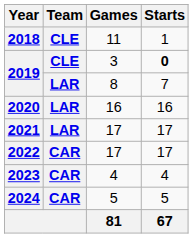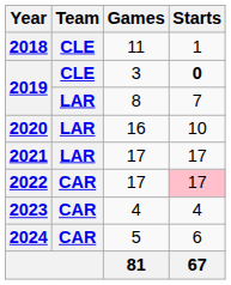2020 | Starts: 16 -> 10
2022 | Starts: no background -> pink background
2024 | Starts: 5 -> 6
